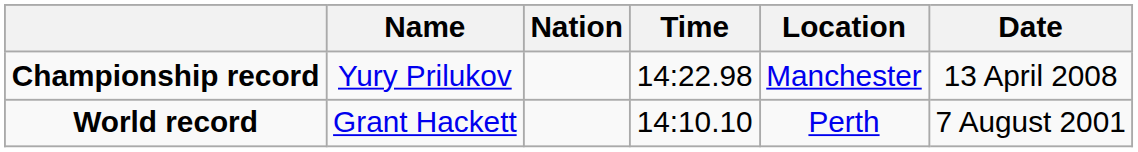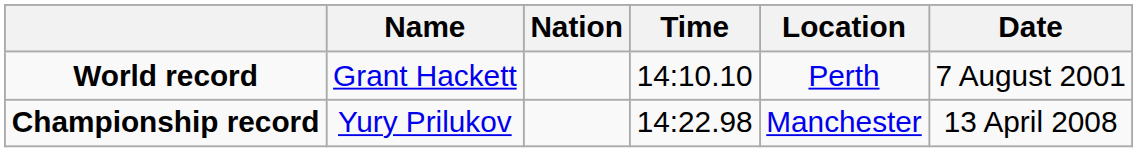rows swapped: World record <-> Championship record
